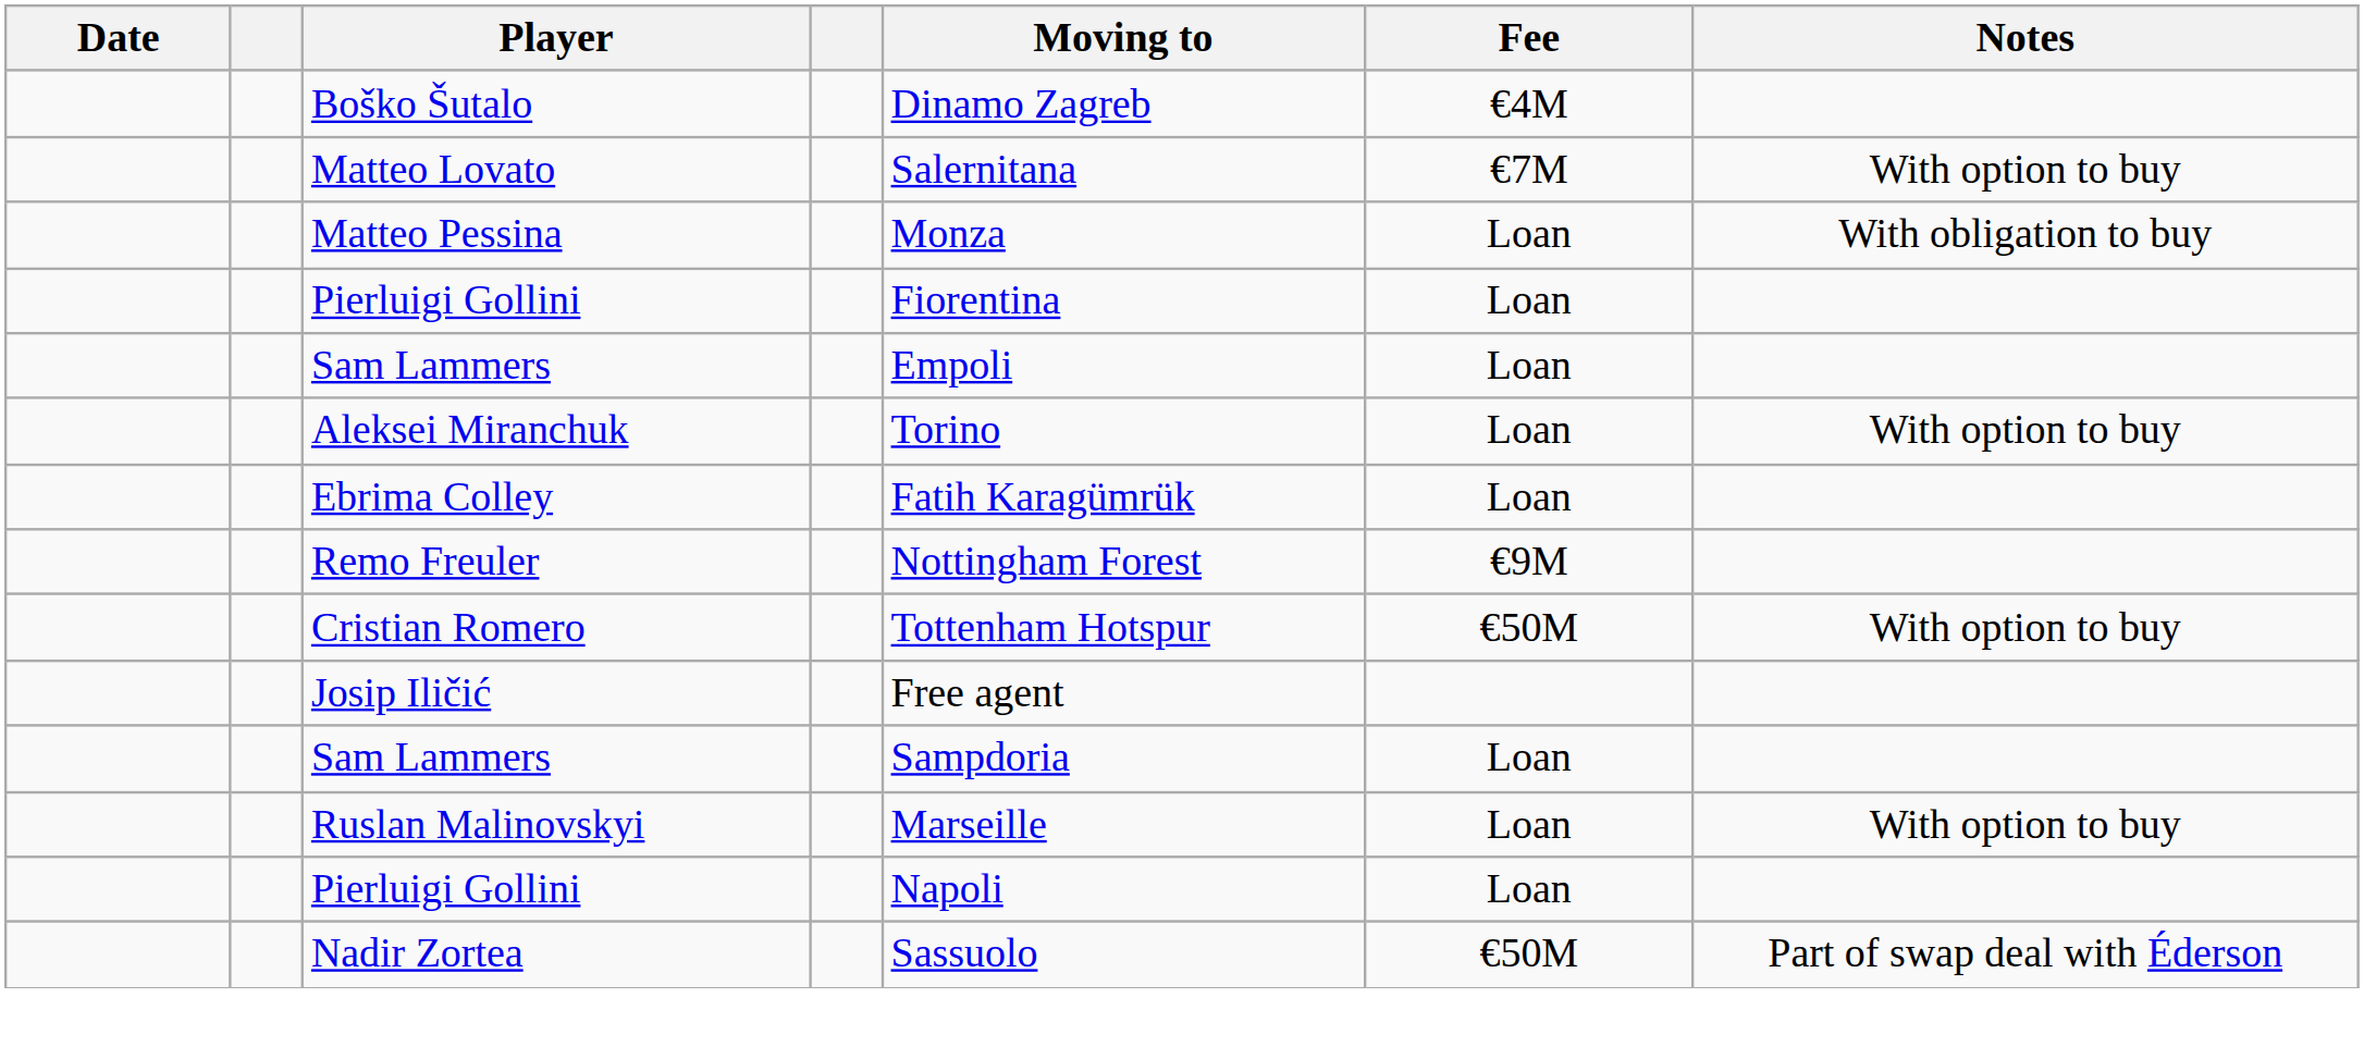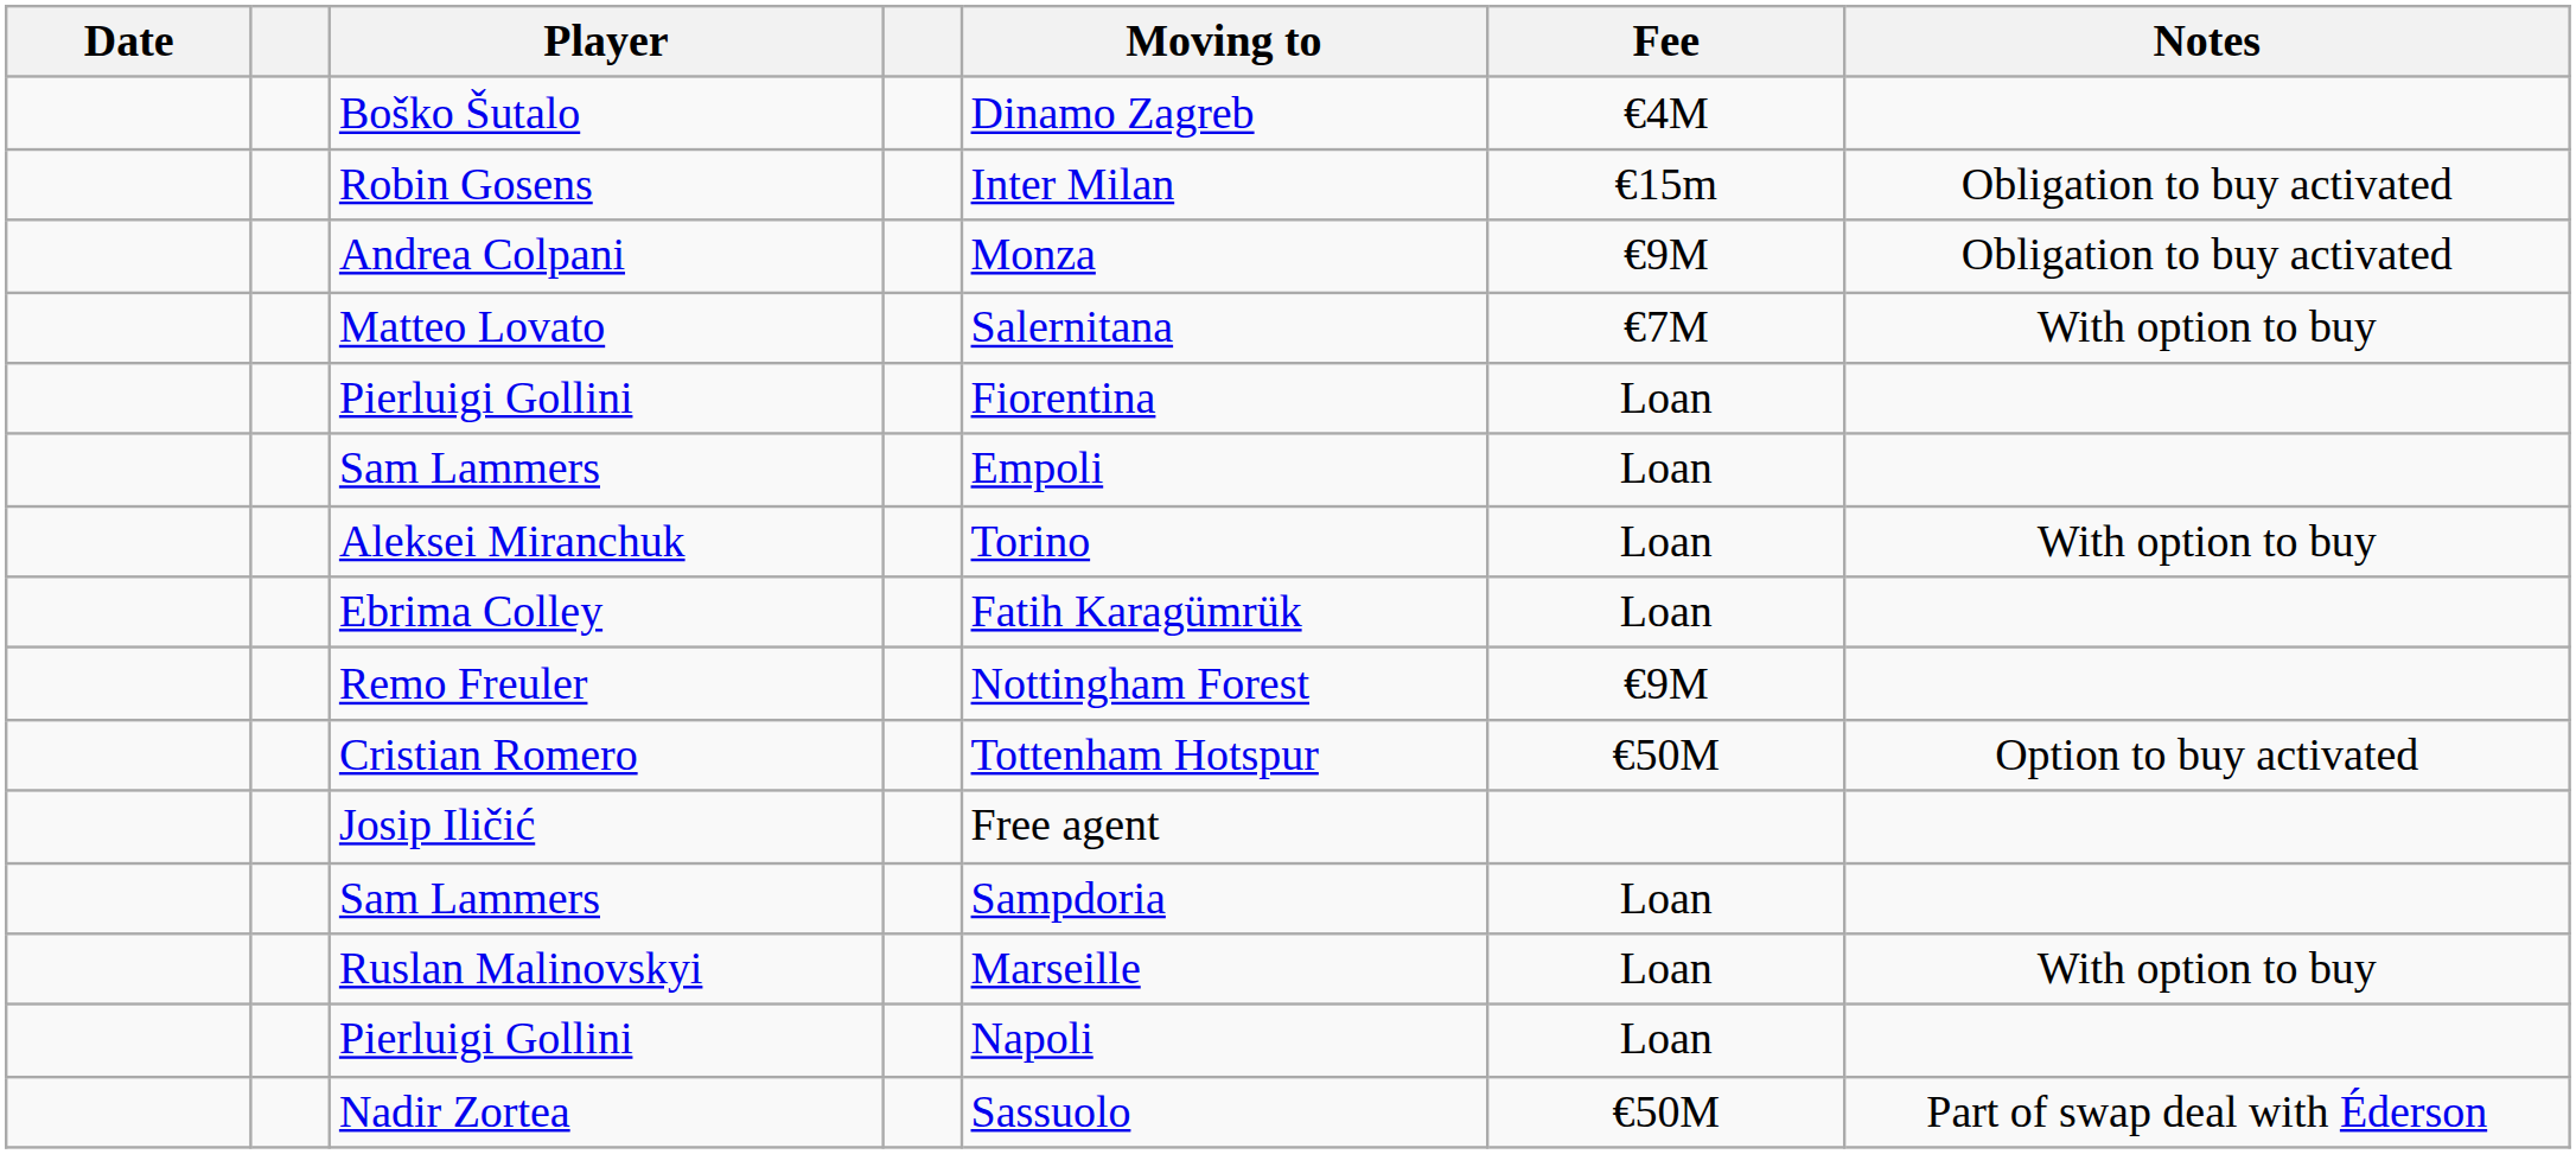+ row: Robin Gosens | Inter Milan | €15m | Obligation to buy activated
+ row: Andrea Colpani | Monza | €9M | Obligation to buy activated
- row: Matteo Pessina | Monza | Loan | With obligation to buy
Cristian Romero | Notes: With option to buy -> Option to buy activated
